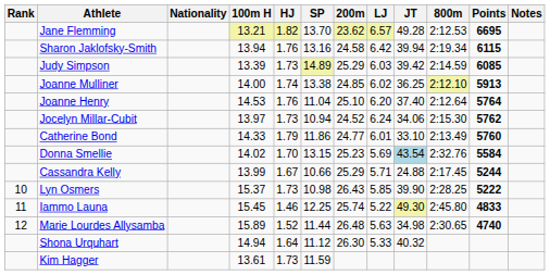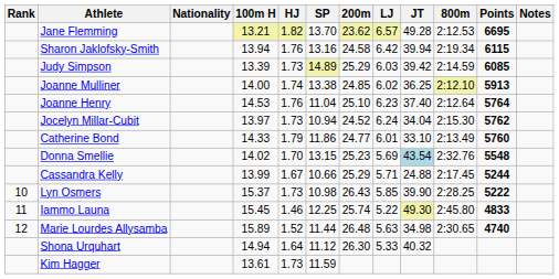Joanne Henry | LJ: 6.20 -> 6.23
Jocelyn Millar-Cubit | JT: 34.06 -> 34.04
Donna Smellie | Points: 5584 -> 5548
